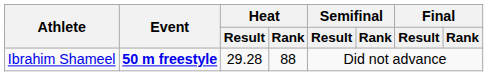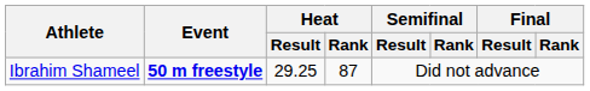Ibrahim Shameel | Heat / Result: 29.28 -> 29.25
Ibrahim Shameel | Heat / Rank: 88 -> 87
